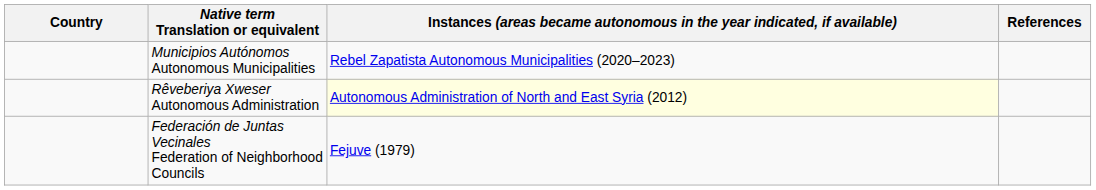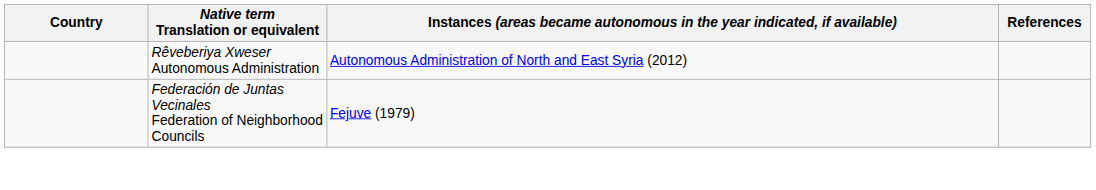- row: Municipios Autónomos Autonomous Municipalities | Rebel Zapatista Autonomous Municipalities (2020–2023)
Rêveberiya Xweser Autonomous Administration | column 3: lightyellow background -> no background
